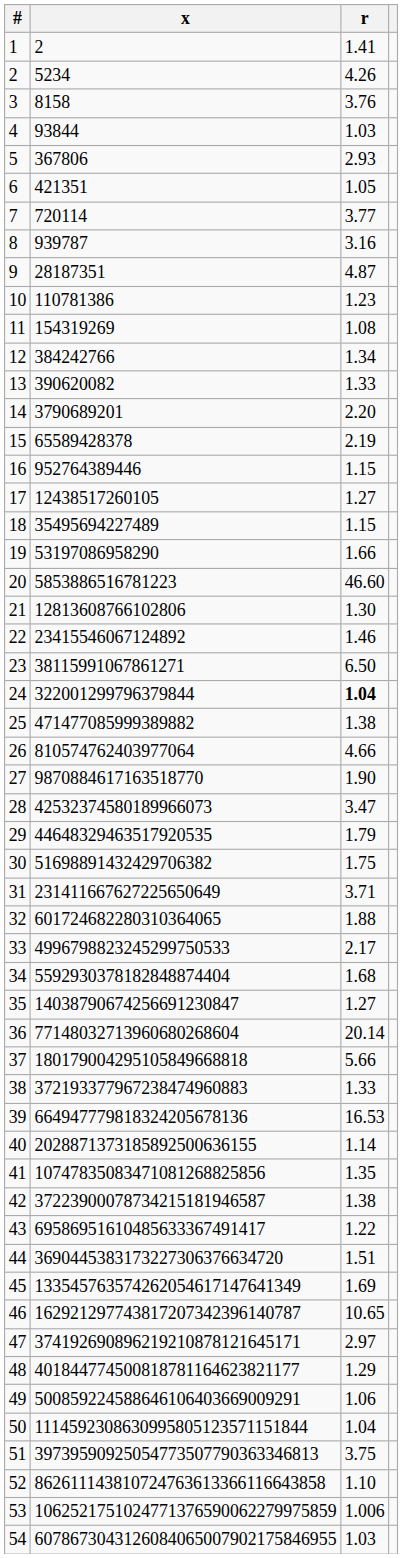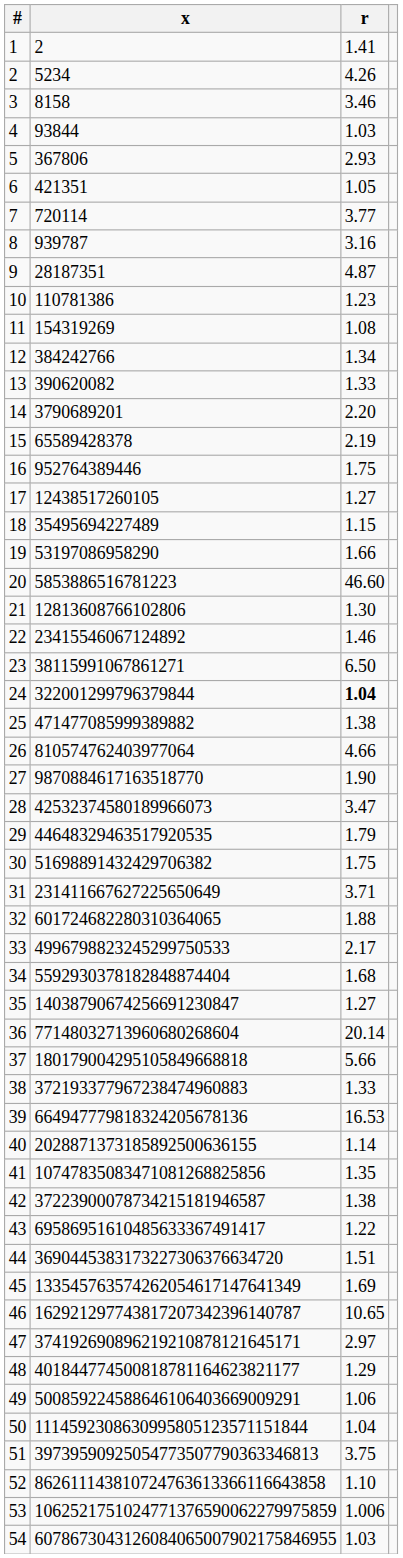3 | r: 3.76 -> 3.46
16 | r: 1.15 -> 1.75
